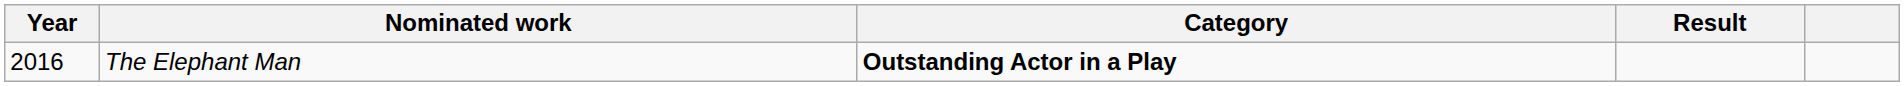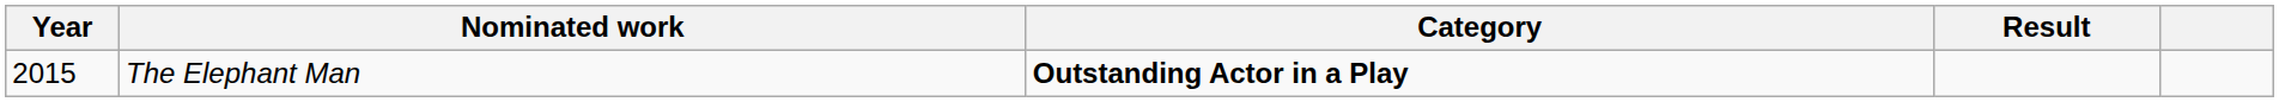The Elephant Man | Year: 2016 -> 2015
